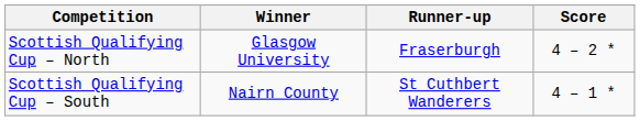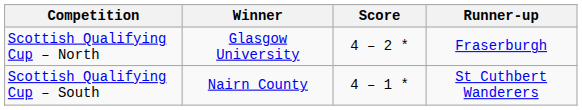columns swapped: Score <-> Runner-up
